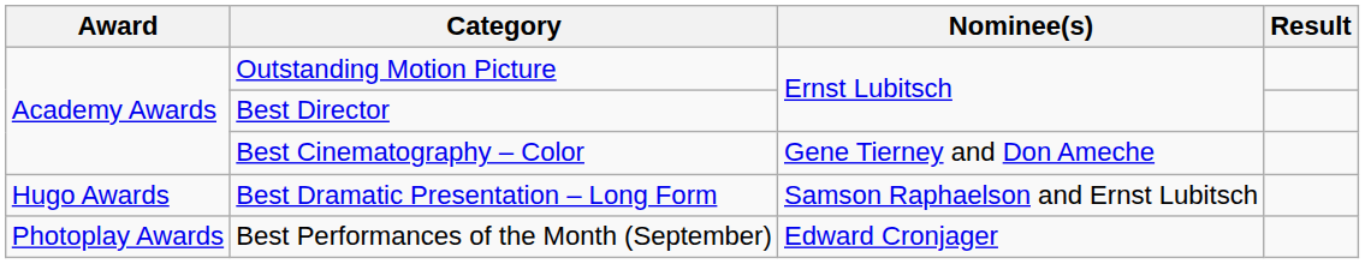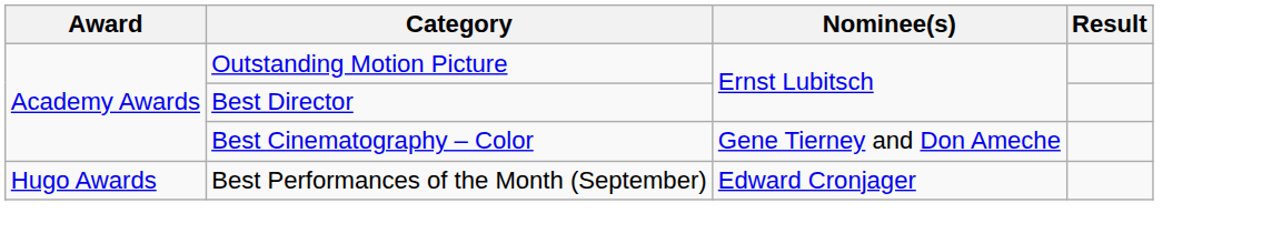- row: Hugo Awards | Best Dramatic Presentation – Long Form | Samson Raphaelson and Ernst Lubitsch
Best Performances of the Month (September) | Award: Photoplay Awards -> Hugo Awards
